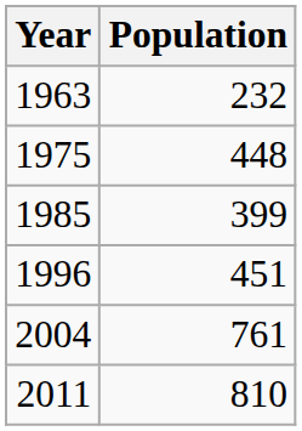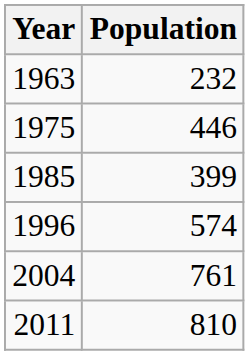1975 | Population: 448 -> 446
1996 | Population: 451 -> 574
